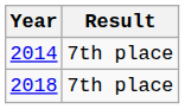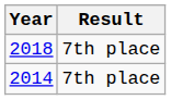rows swapped: 2014 <-> 2018
